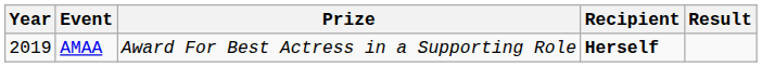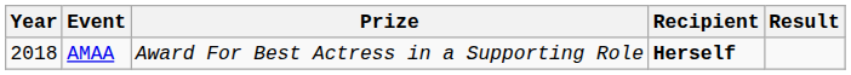AMAA | Year: 2019 -> 2018
